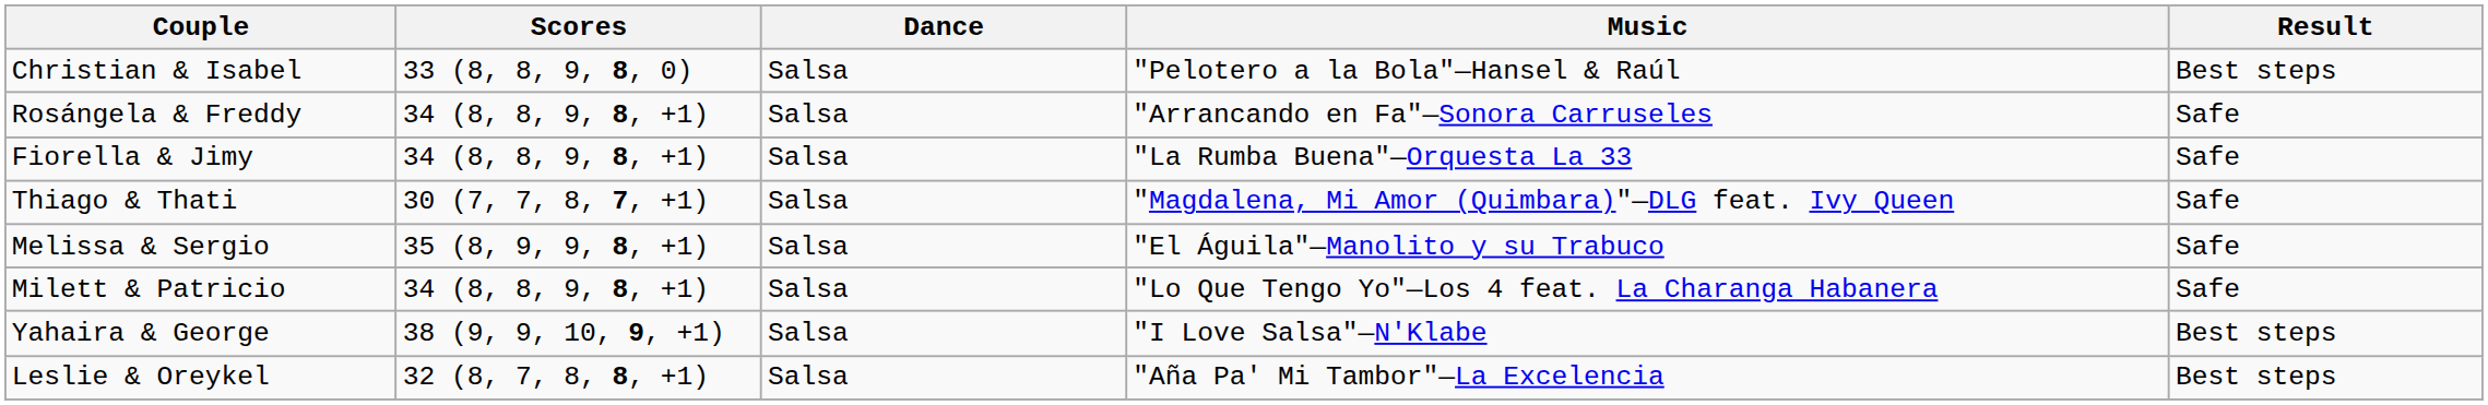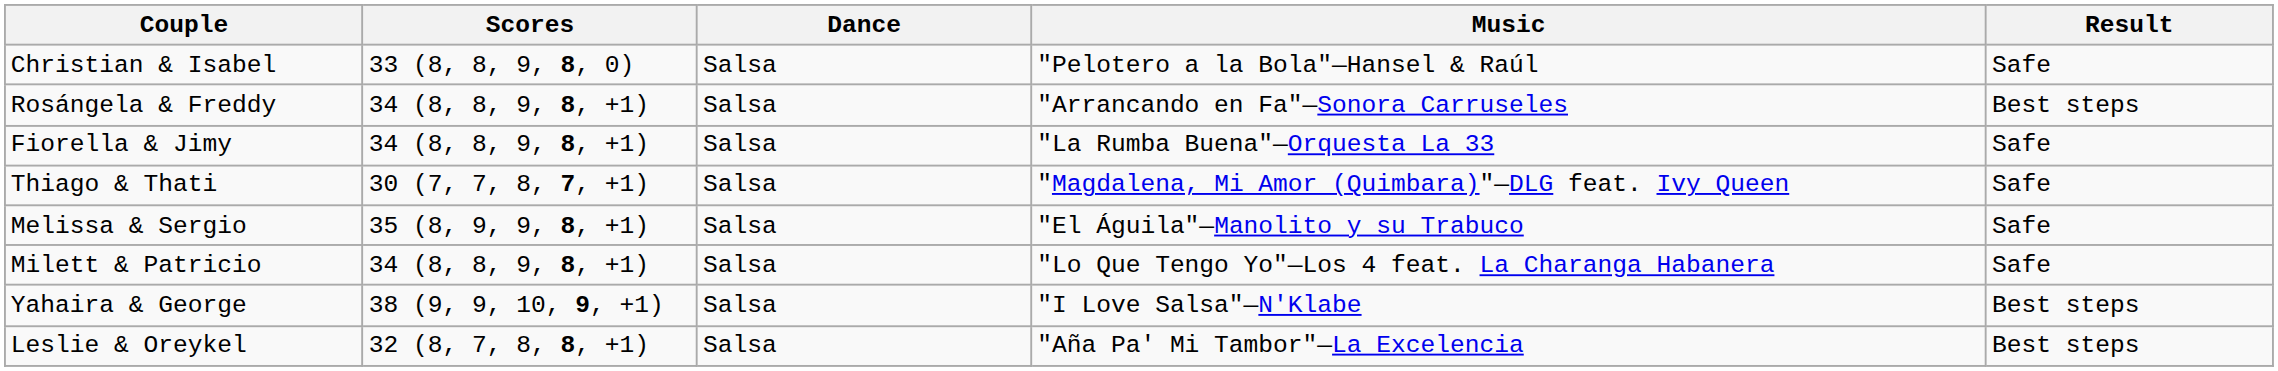Christian & Isabel | Result: Best steps -> Safe
Rosángela & Freddy | Result: Safe -> Best steps
